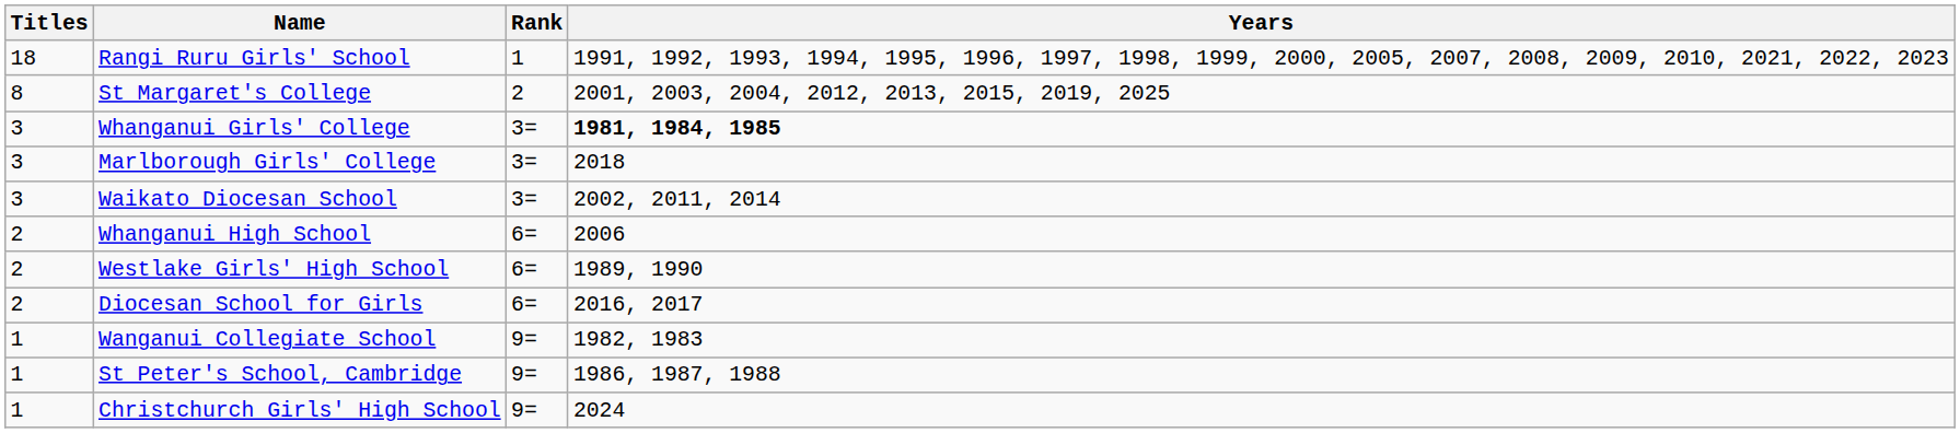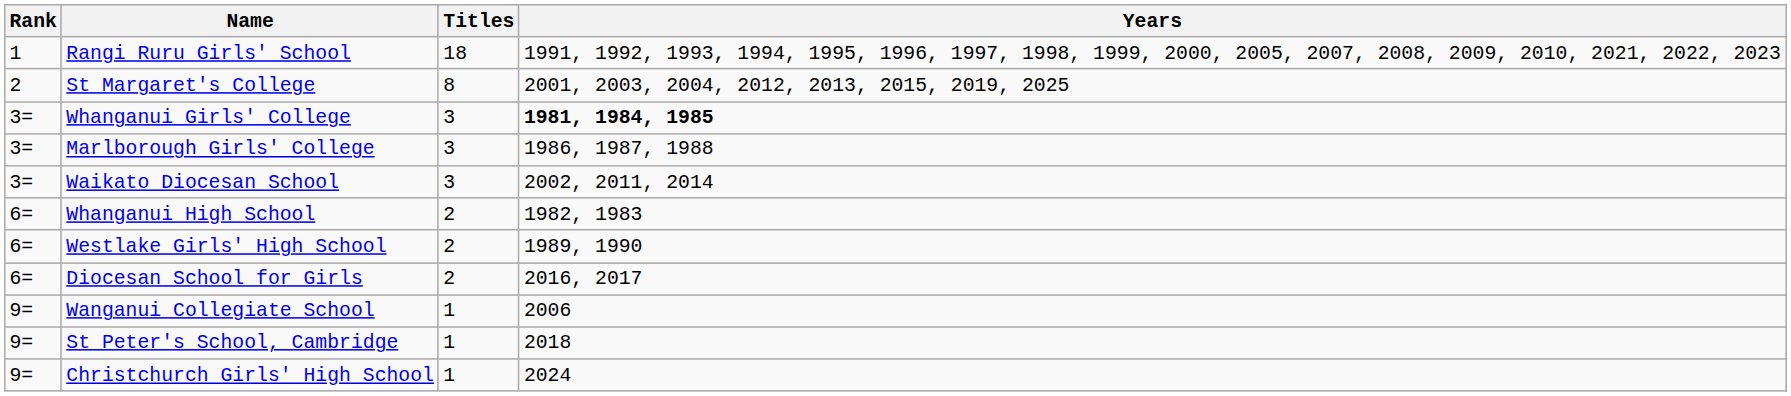columns swapped: Rank <-> Titles
Marlborough Girls' College | Years: 2018 -> 1986, 1987, 1988
Whanganui High School | Years: 2006 -> 1982, 1983
Wanganui Collegiate School | Years: 1982, 1983 -> 2006
St Peter's School, Cambridge | Years: 1986, 1987, 1988 -> 2018
